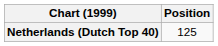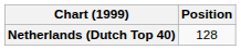Netherlands (Dutch Top 40) | Position: 125 -> 128
